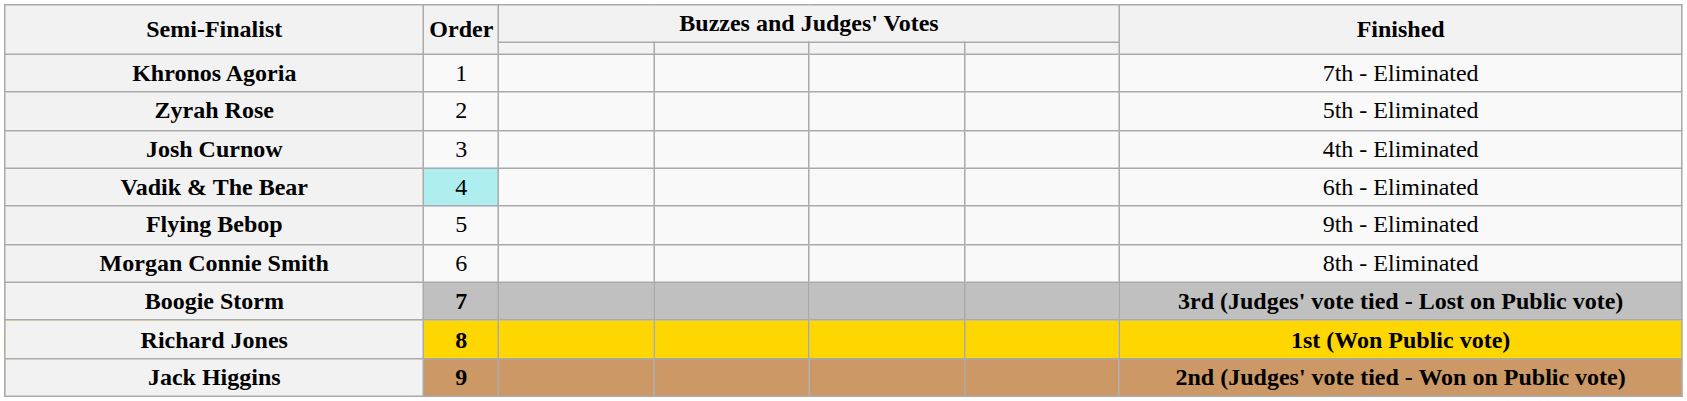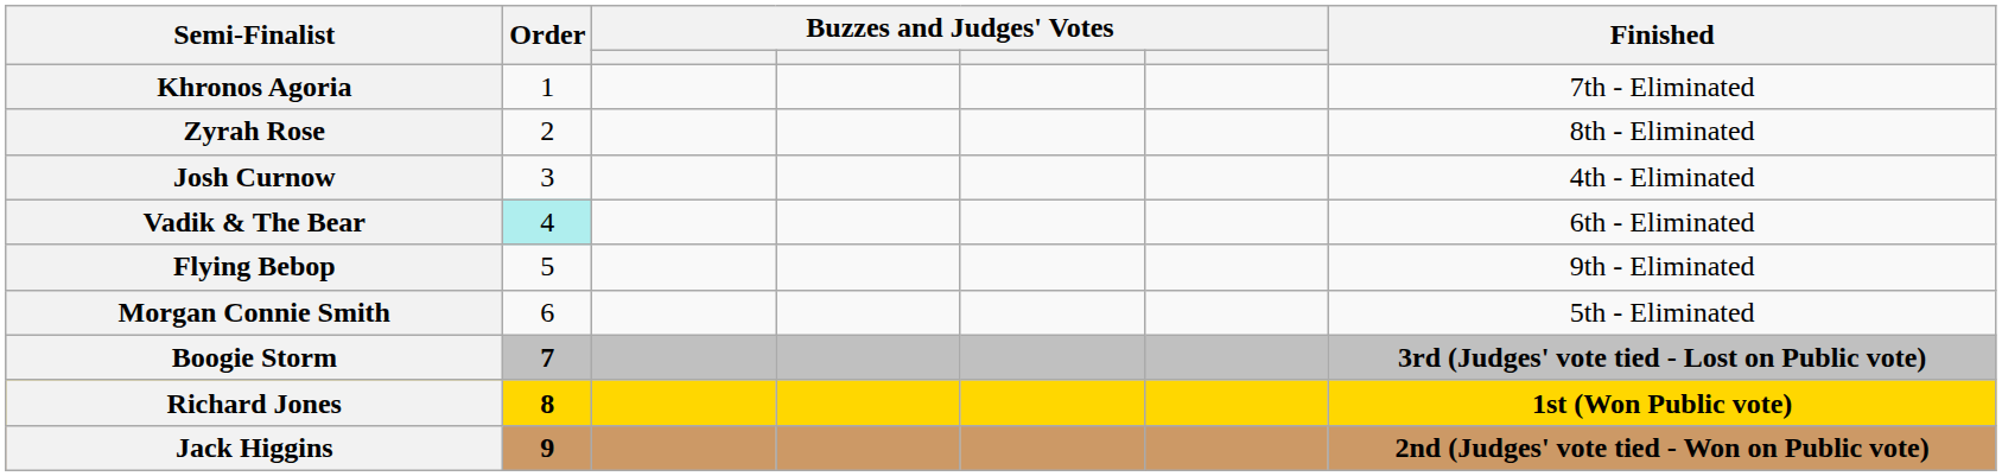Zyrah Rose | Finished: 5th - Eliminated -> 8th - Eliminated
Morgan Connie Smith | Finished: 8th - Eliminated -> 5th - Eliminated
